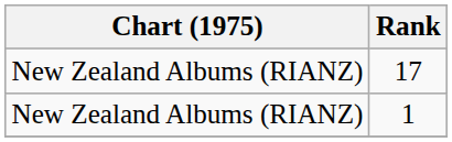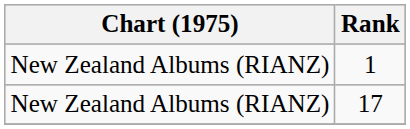rows swapped: 17 <-> 1
